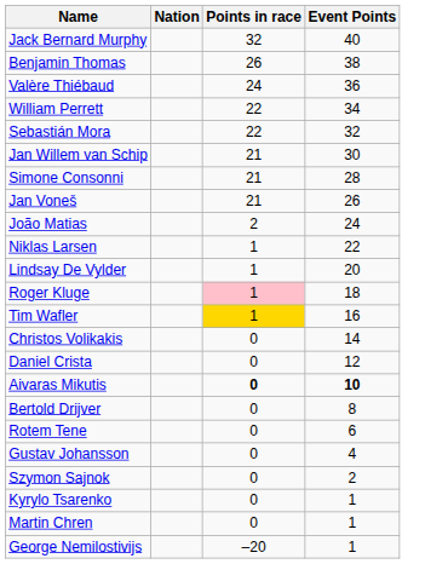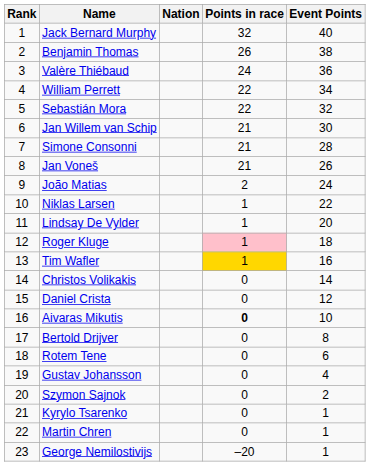+ column: Rank | 1 | 2 | 3 | 4 | 5 | 6 | 7 | 8 | 9 | 10 | 11 | 12 | 13 | 14 | 15 | 16 | 17 | 18 | 19 | 20 | 21 | 22 | 23
Aivaras Mikutis | Event Points: bold -> normal
